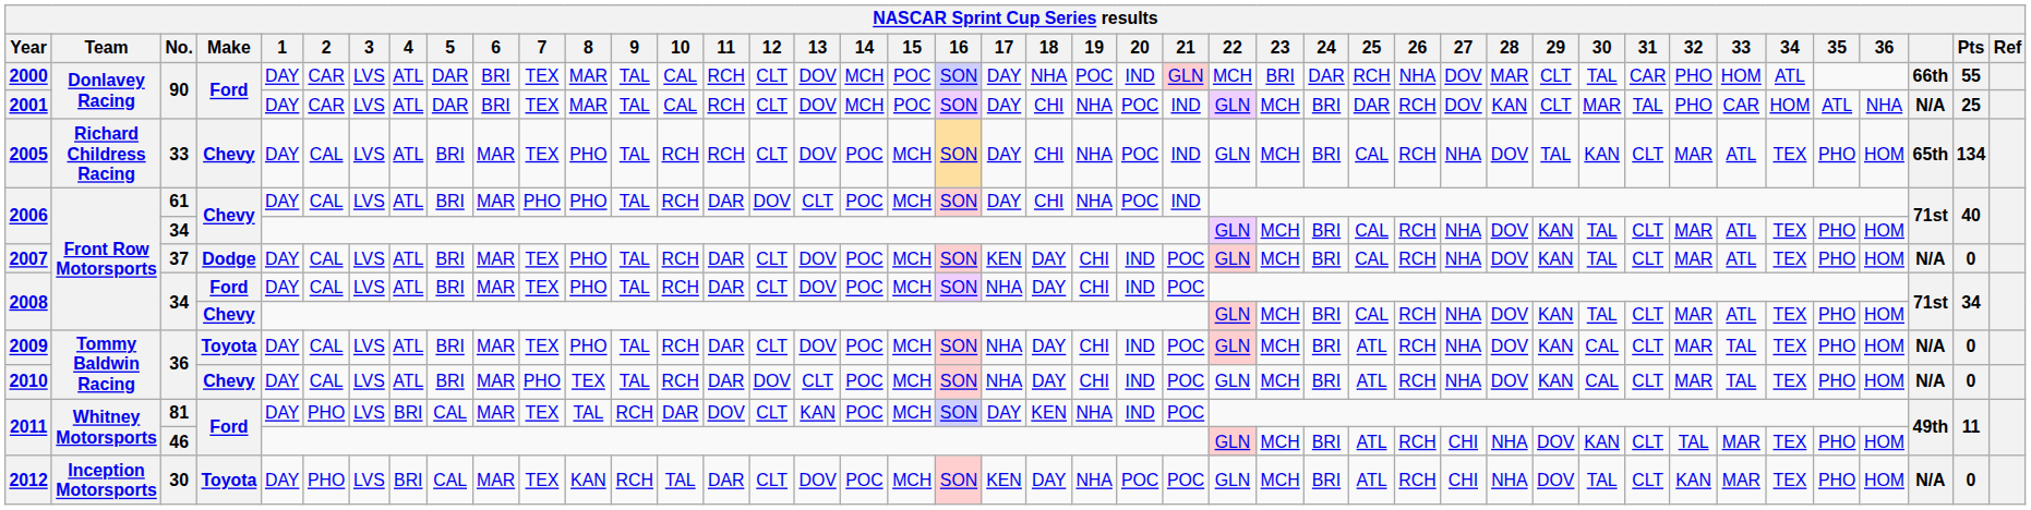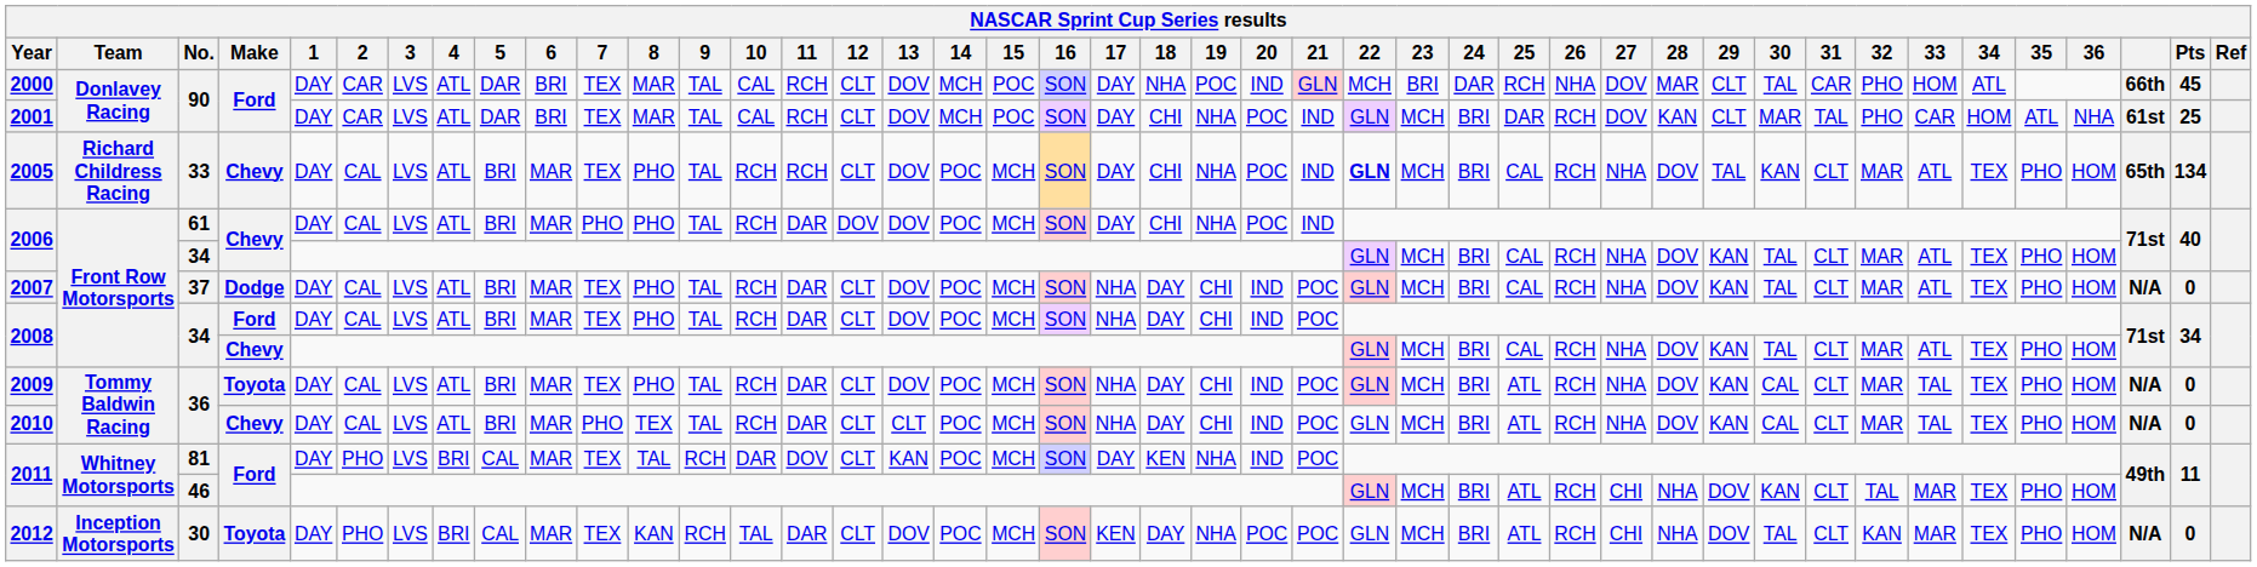2000 | Pts: 55 -> 45
2001 | column 41: N/A -> 61st
2005 | 22: normal -> bold
2006 / 61 | 13: CLT -> DOV
2007 | 17: KEN -> NHA
2010 | 12: DOV -> CLT
